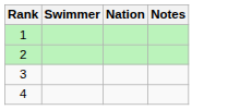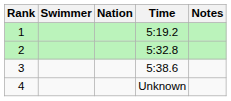+ column: Time | 5:19.2 | 5:32.8 | 5:38.6 | Unknown
